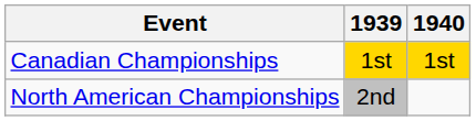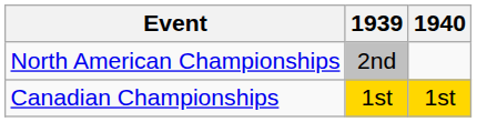rows swapped: North American Championships <-> Canadian Championships
